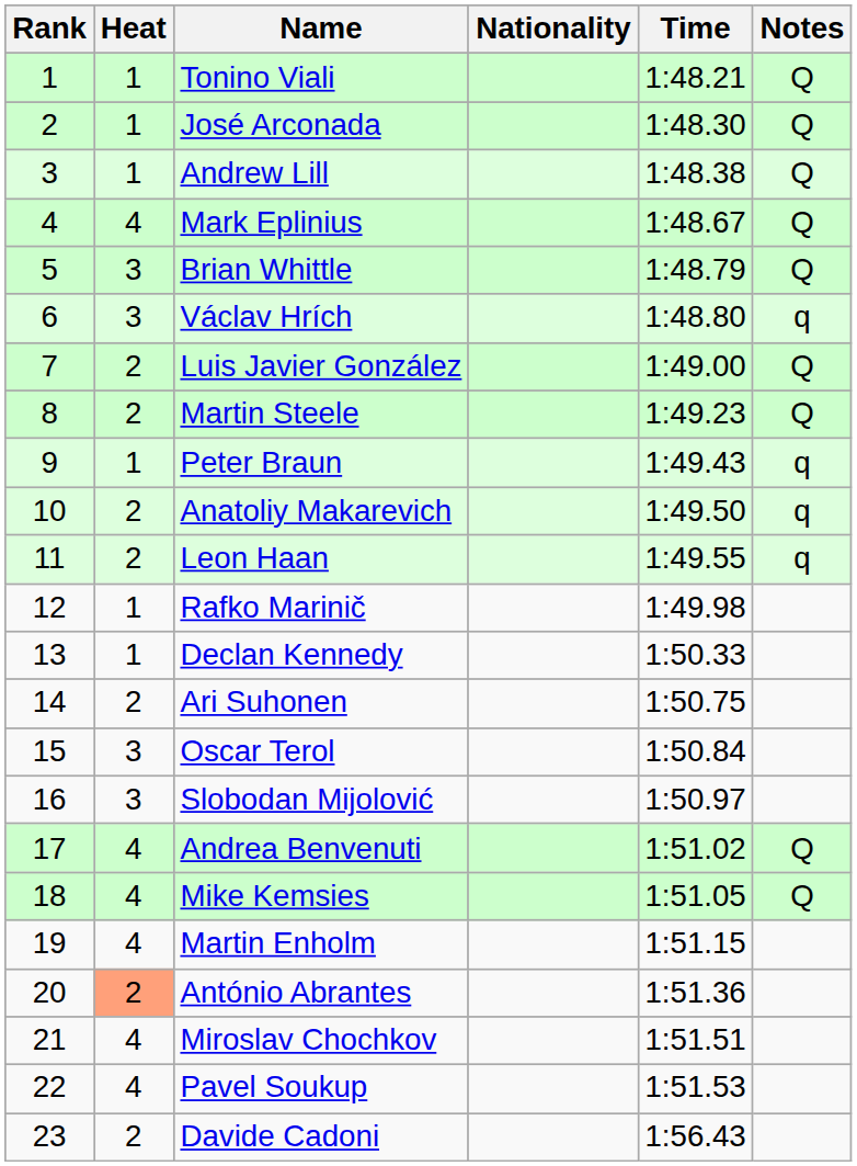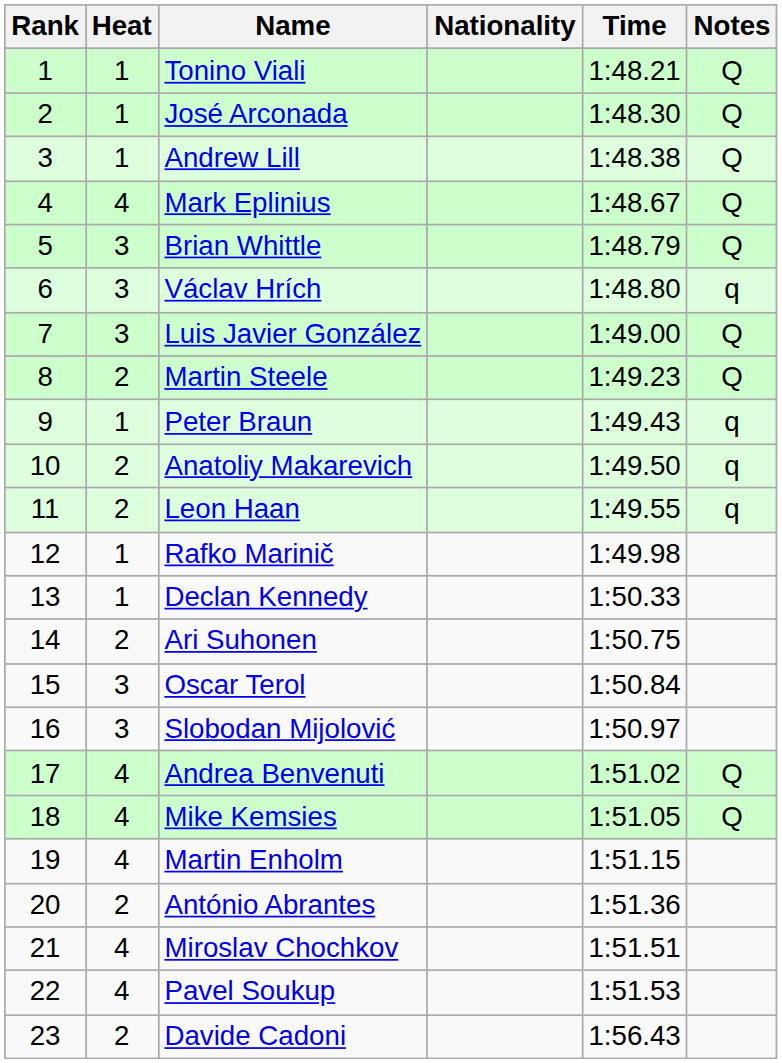Luis Javier González | Heat: 2 -> 3
António Abrantes | Heat: lightsalmon background -> no background
